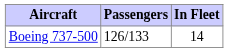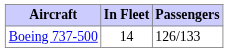columns swapped: In Fleet <-> Passengers
